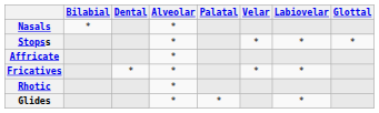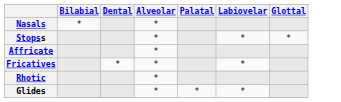- column: Velar | * | *
